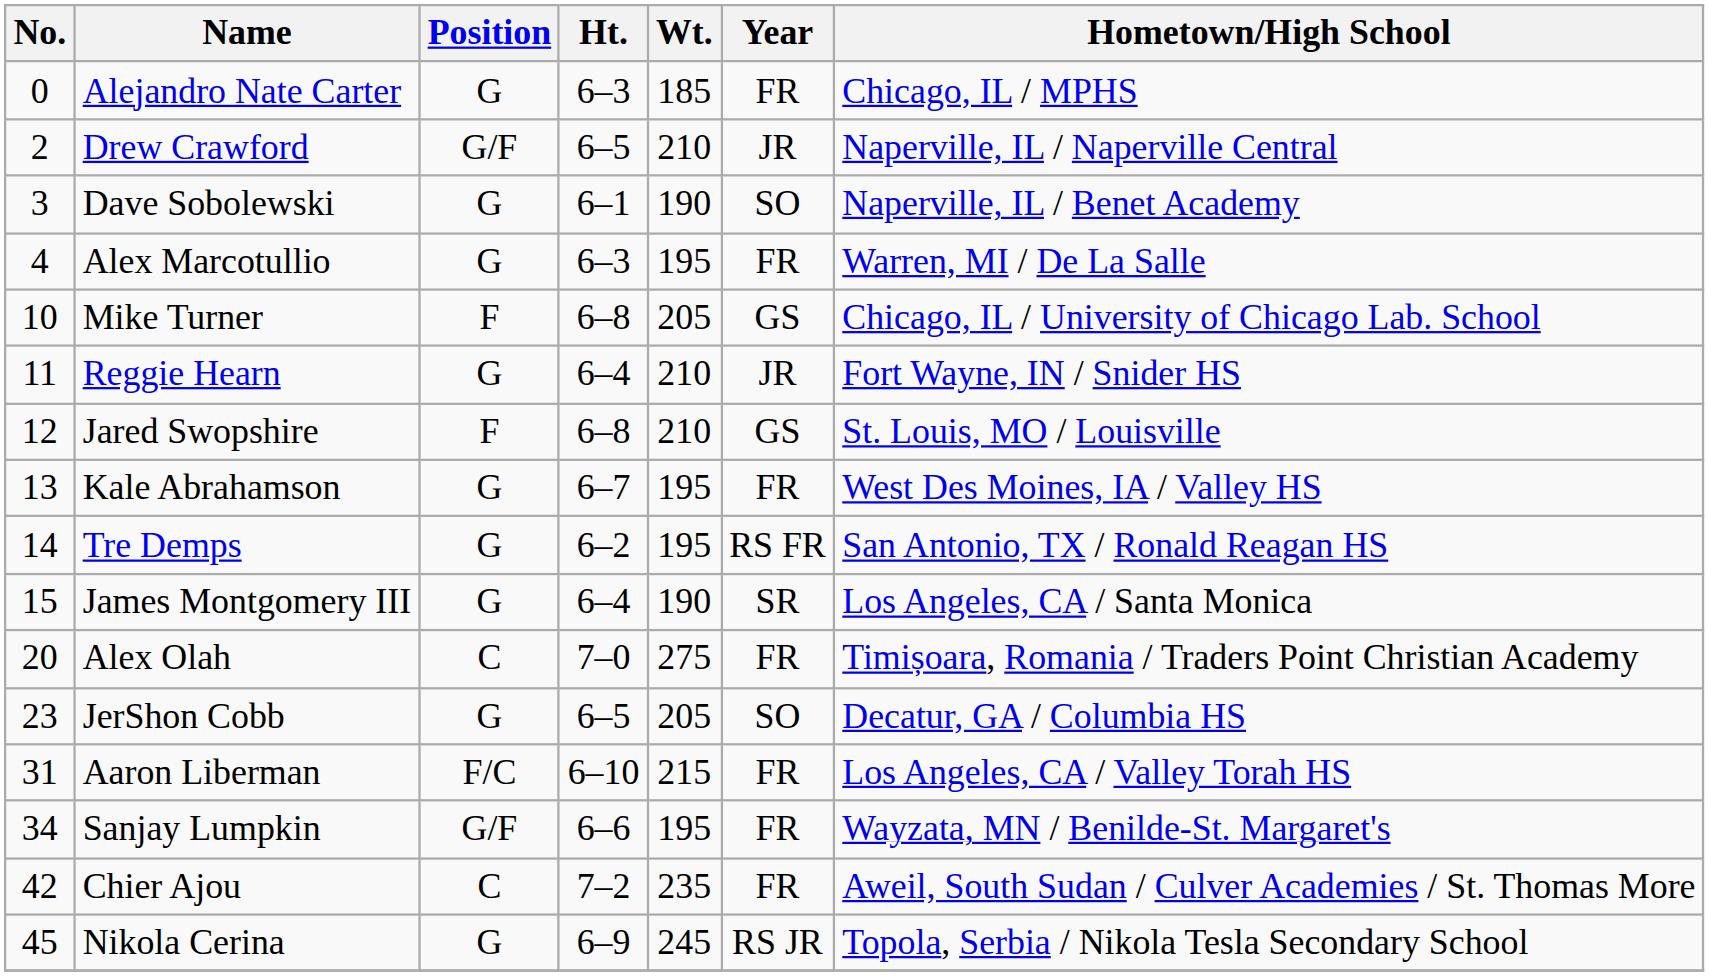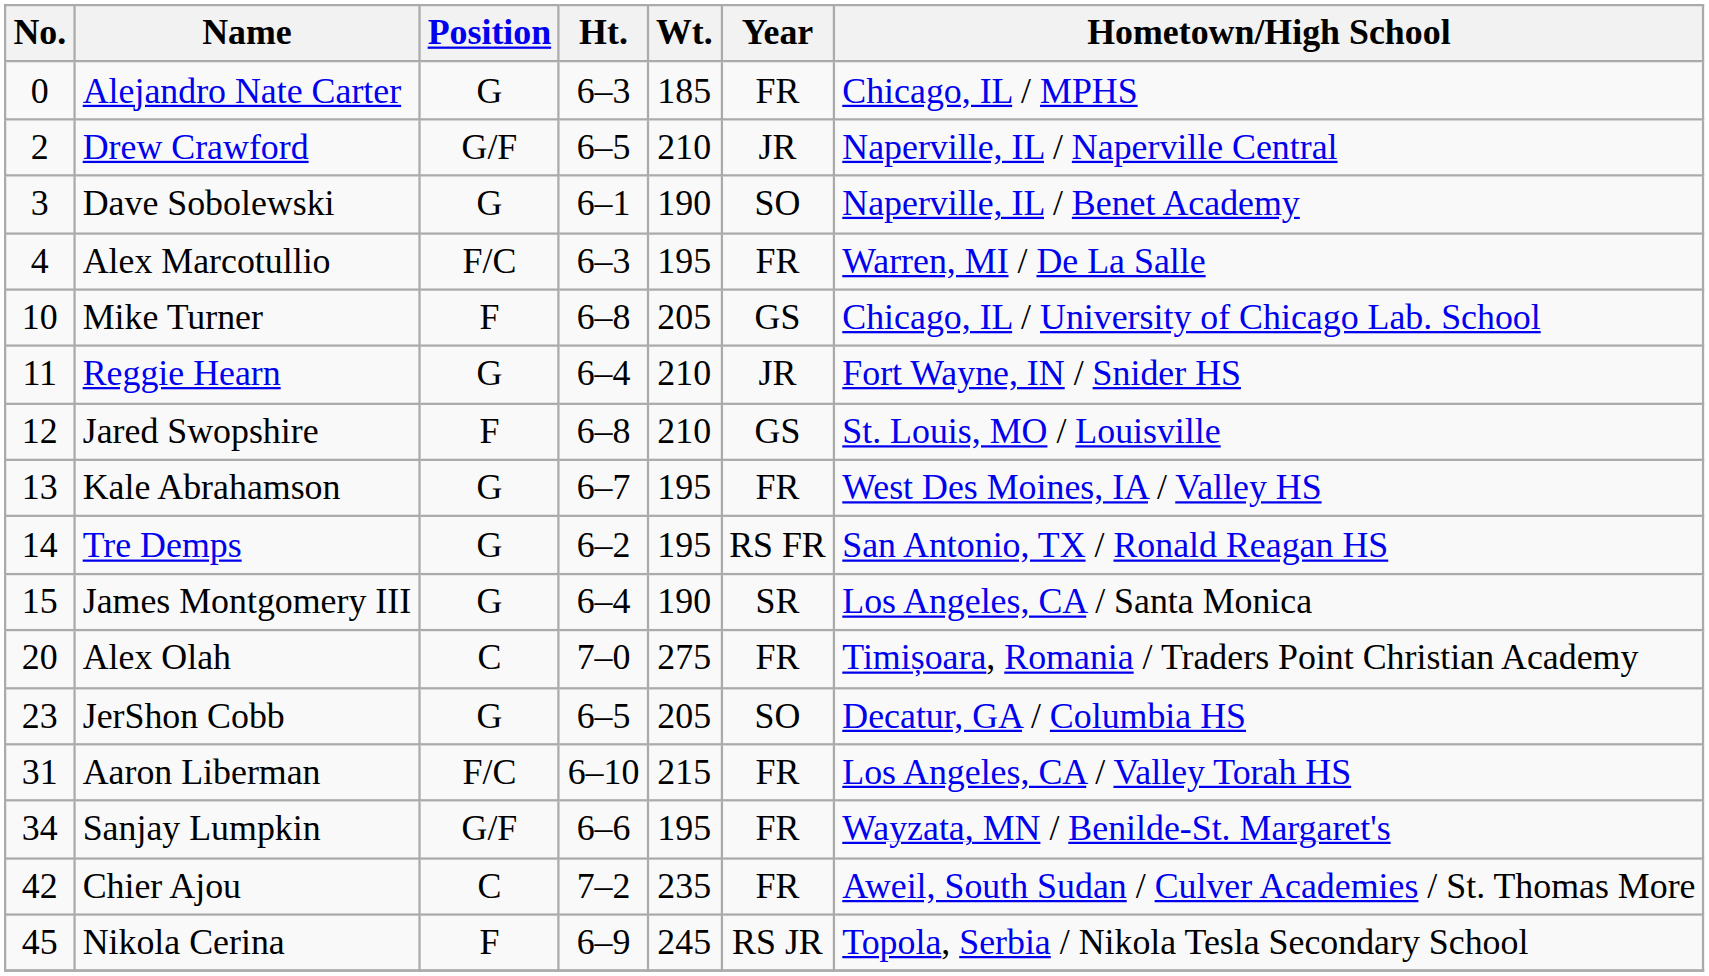Alex Marcotullio | Position: G -> F/C
Nikola Cerina | Position: G -> F
